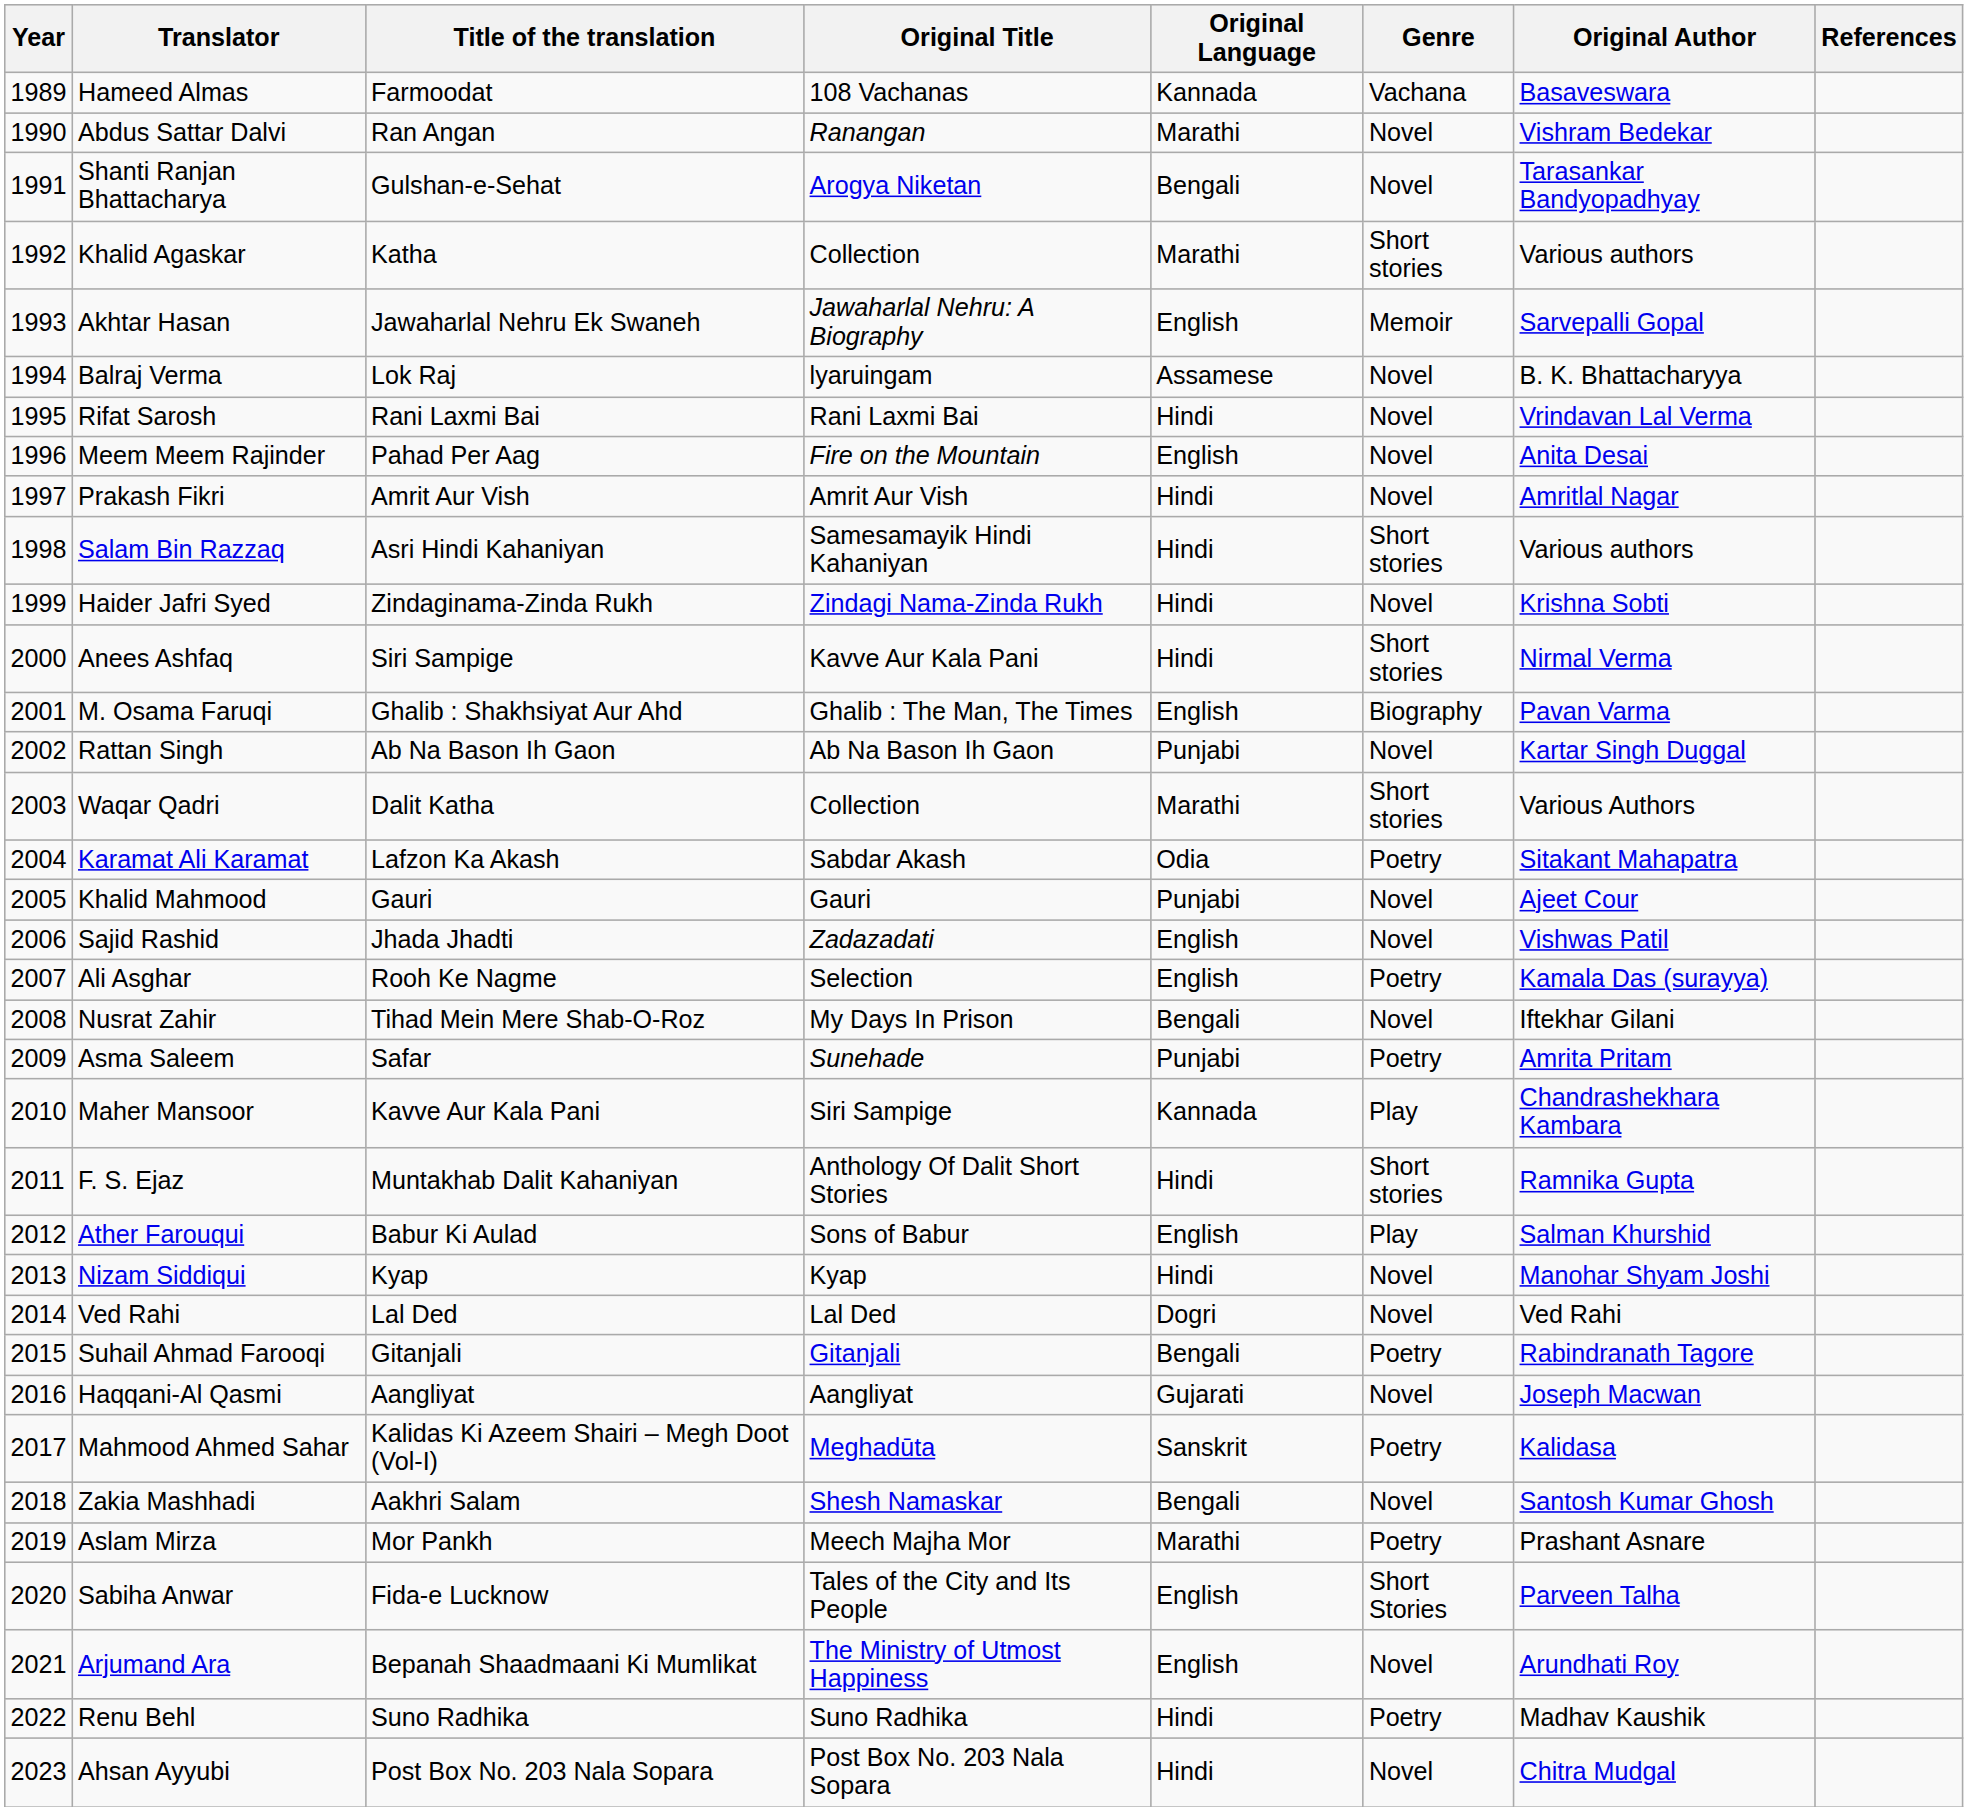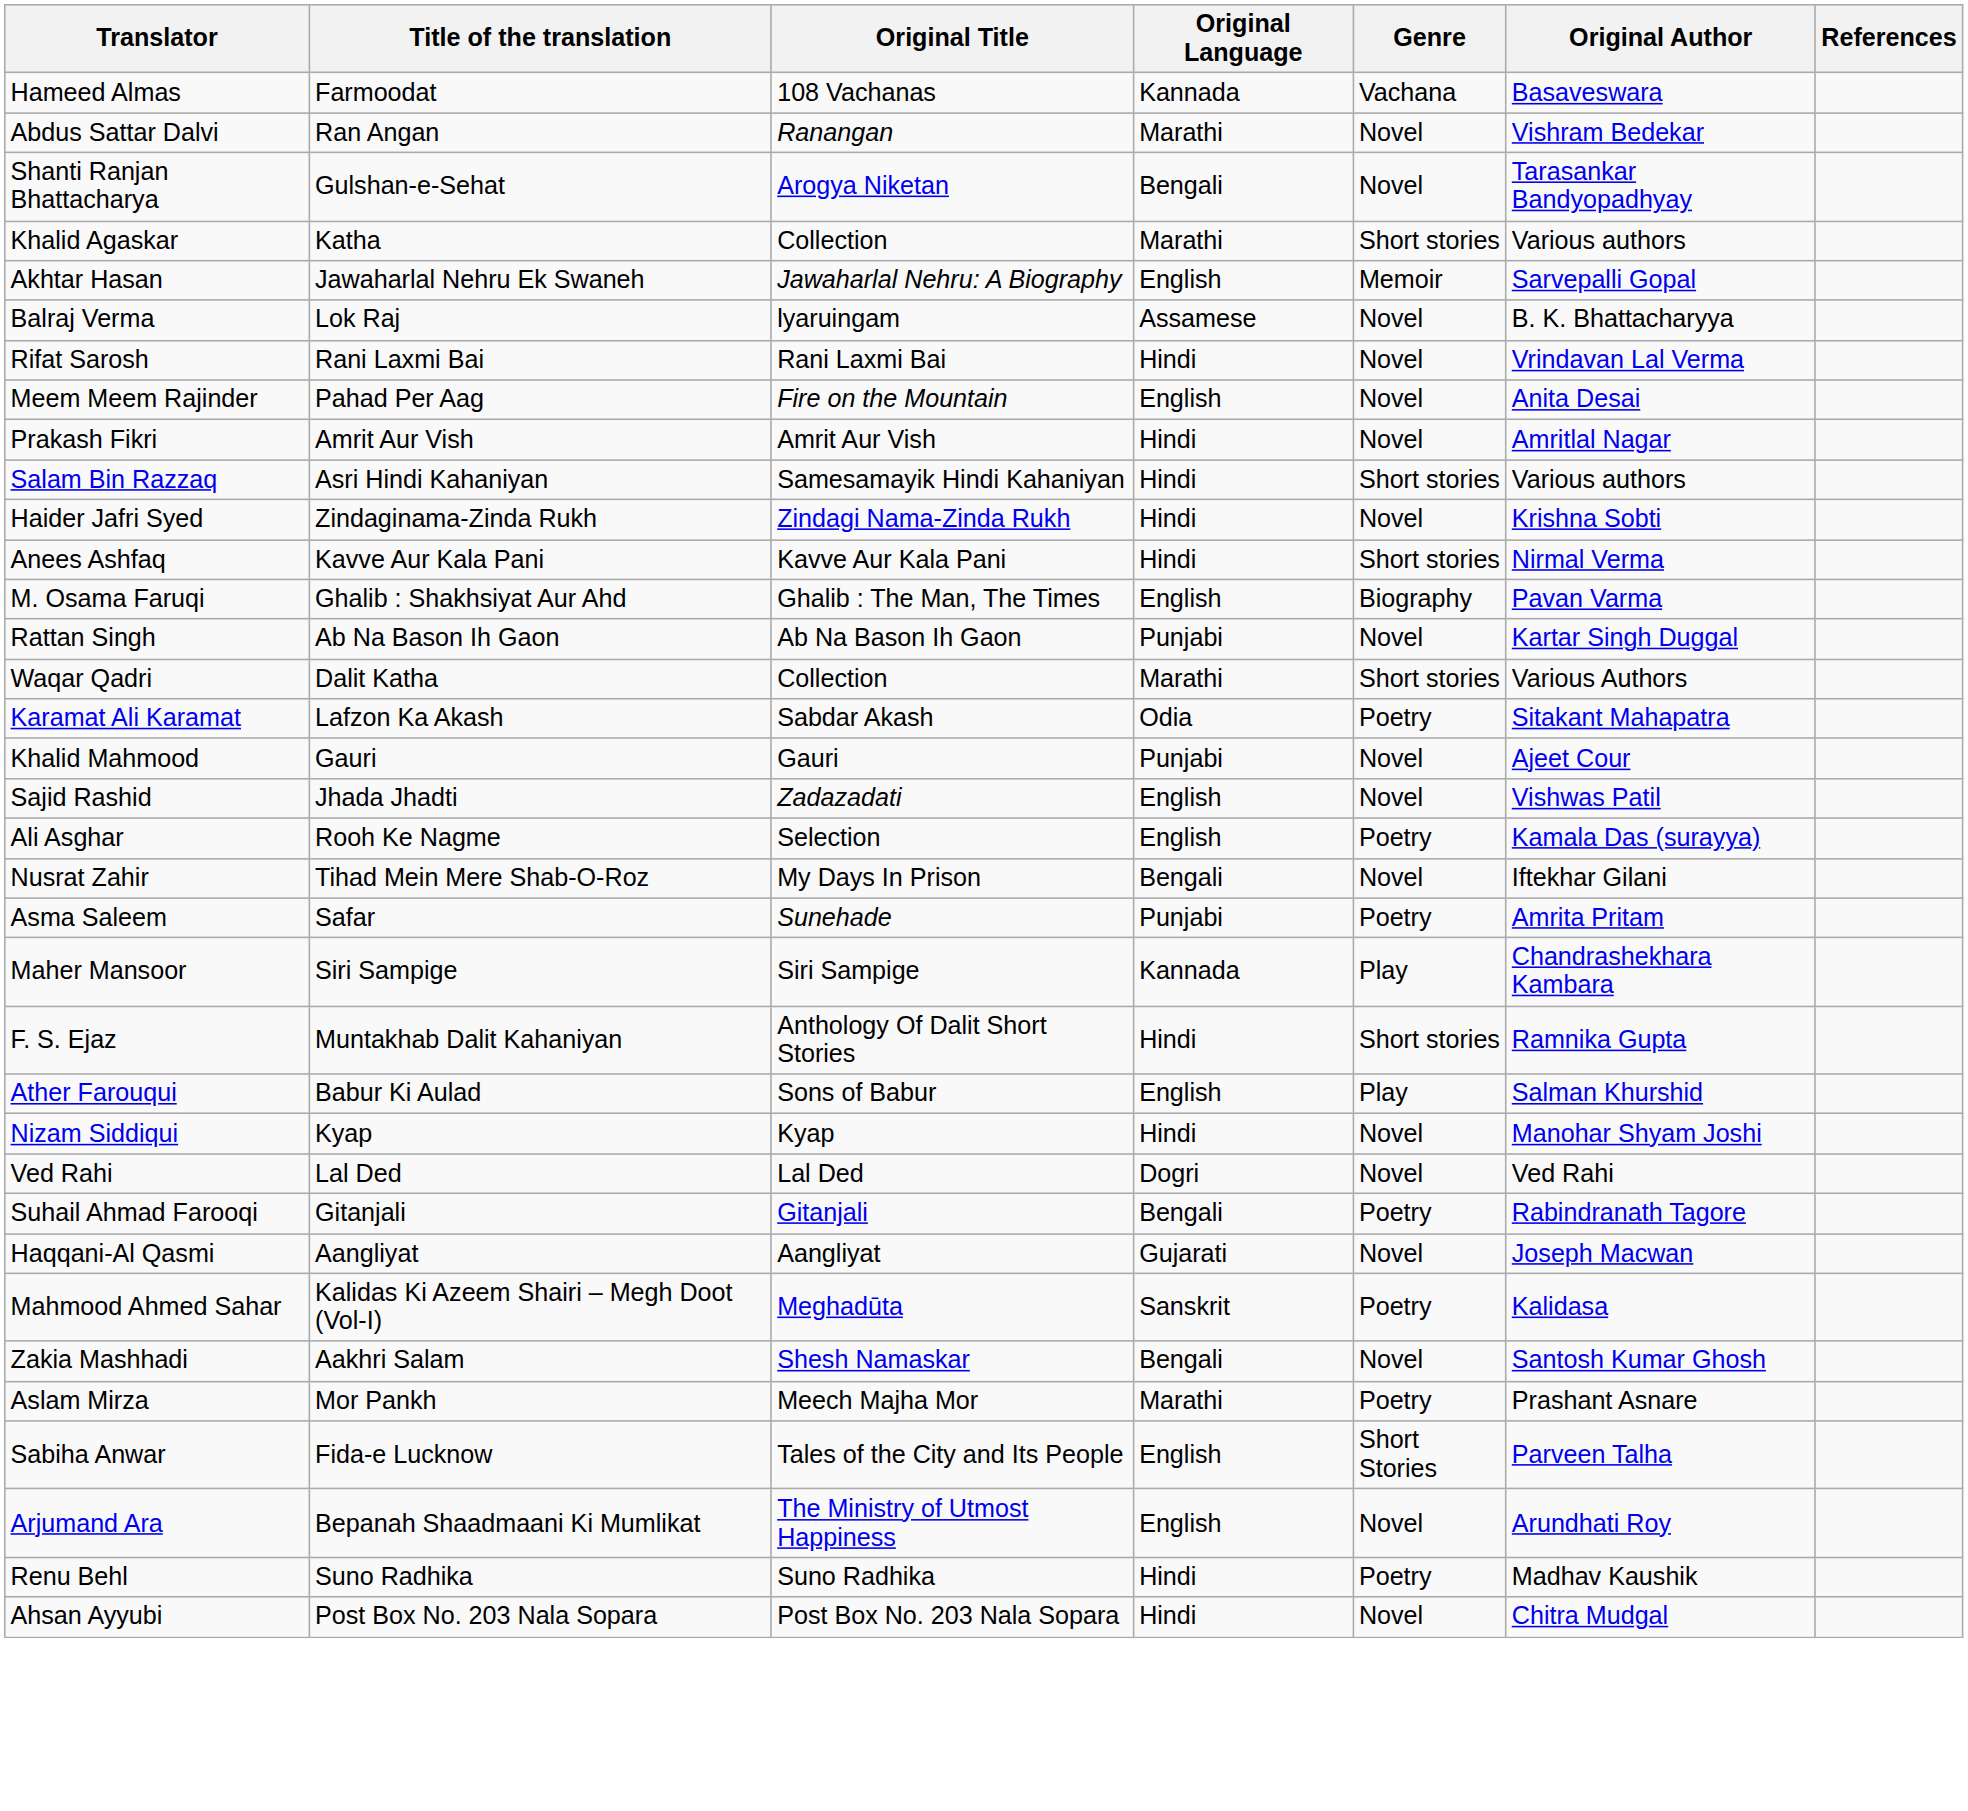- column: Year | 1989 | 1990 | 1991 | 1992 | 1993 | 1994 | 1995 | 1996 | 1997 | 1998 | 1999 | 2000 | 2001 | 2002 | 2003 | 2004 | 2005 | 2006 | 2007 | 2008 | 2009 | 2010 | 2011 | 2012 | 2013 | 2014 | 2015 | 2016 | 2017 | 2018 | 2019 | 2020 | 2021 | 2022 | 2023
Anees Ashfaq | Title of the translation: Siri Sampige -> Kavve Aur Kala Pani
Maher Mansoor | Title of the translation: Kavve Aur Kala Pani -> Siri Sampige
